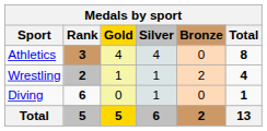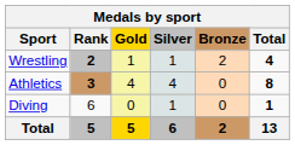rows swapped: Athletics <-> Wrestling
Diving | Rank: bold -> normal
